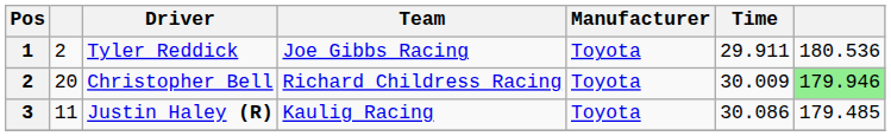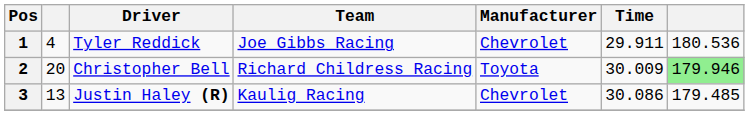Tyler Reddick | column 2: 2 -> 4
Tyler Reddick | Manufacturer: Toyota -> Chevrolet
Justin Haley (R) | column 2: 11 -> 13
Justin Haley (R) | Manufacturer: Toyota -> Chevrolet
